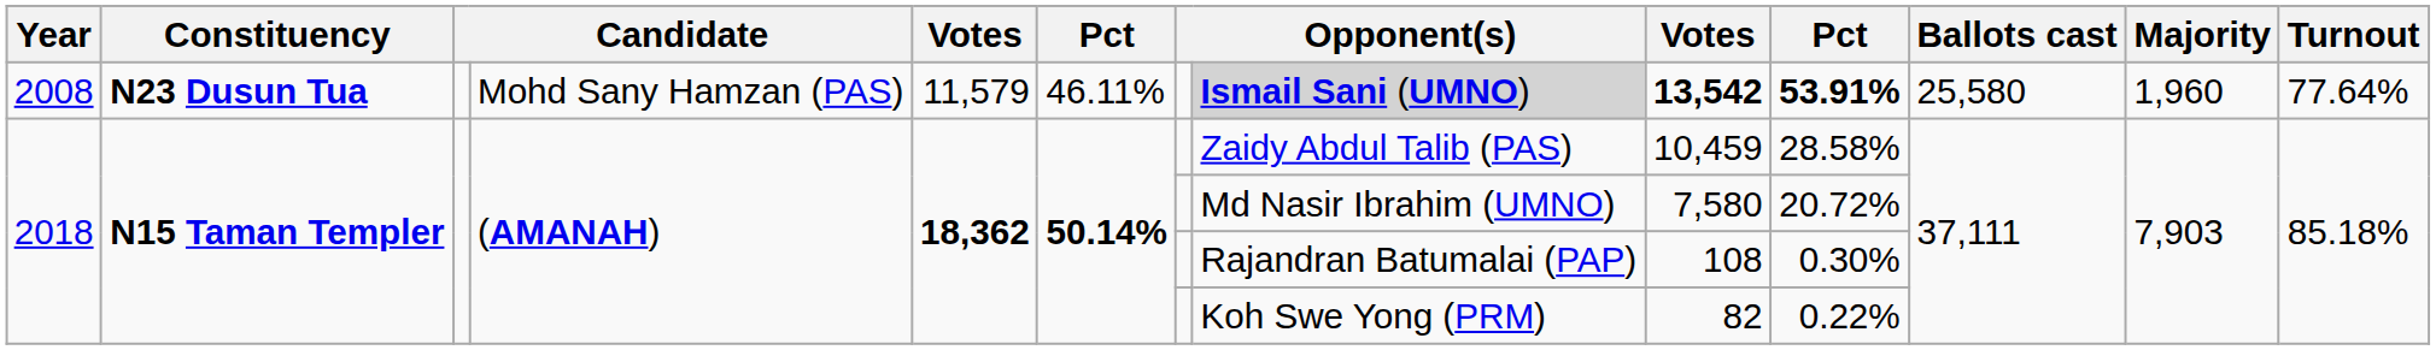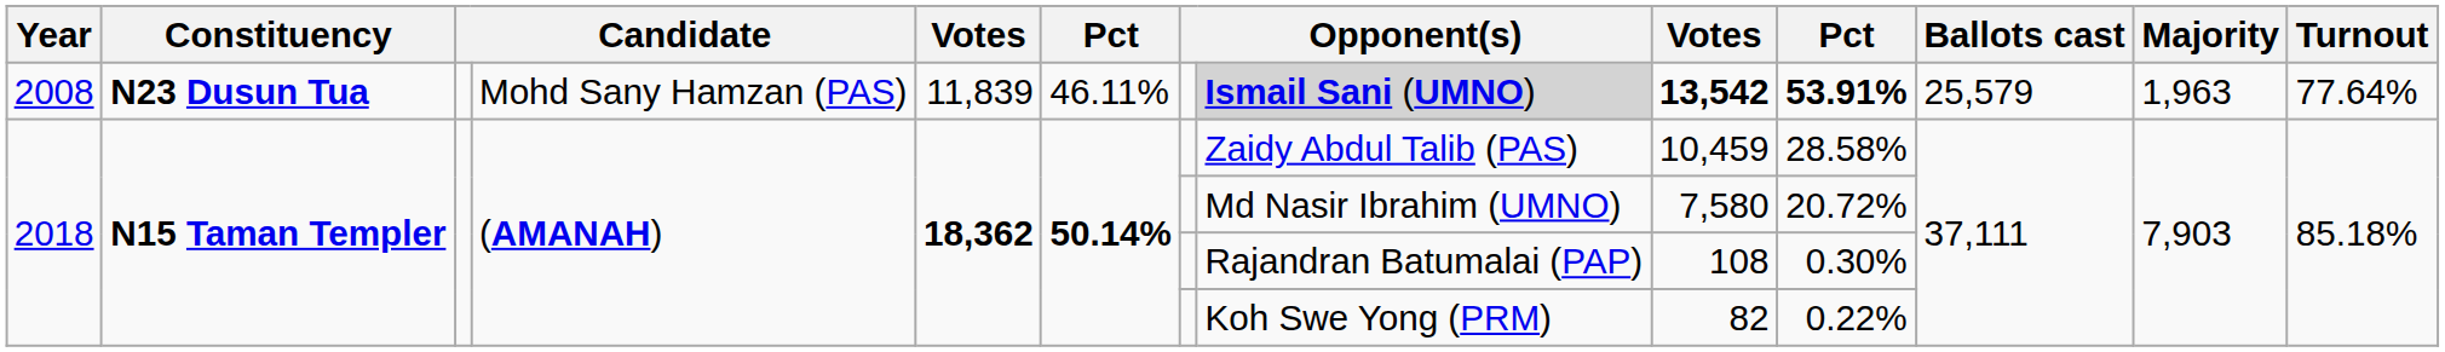2008 | column 5: 11,579 -> 11,839
2008 | Ballots cast: 25,580 -> 25,579
2008 | Majority: 1,960 -> 1,963
